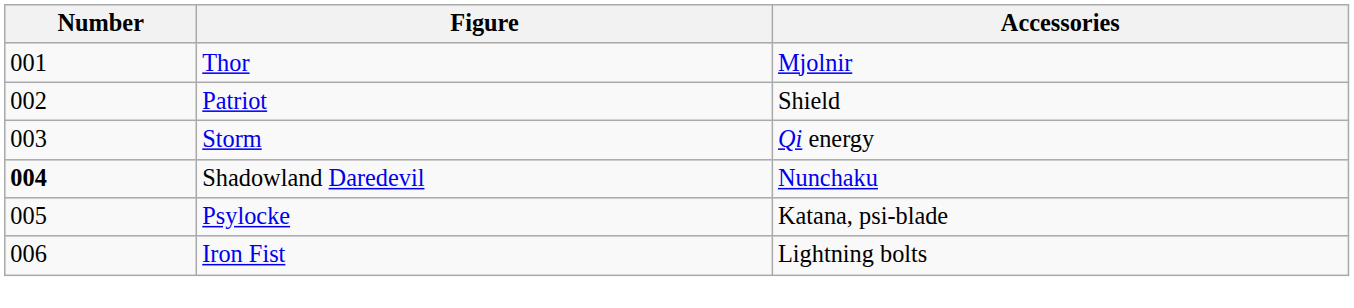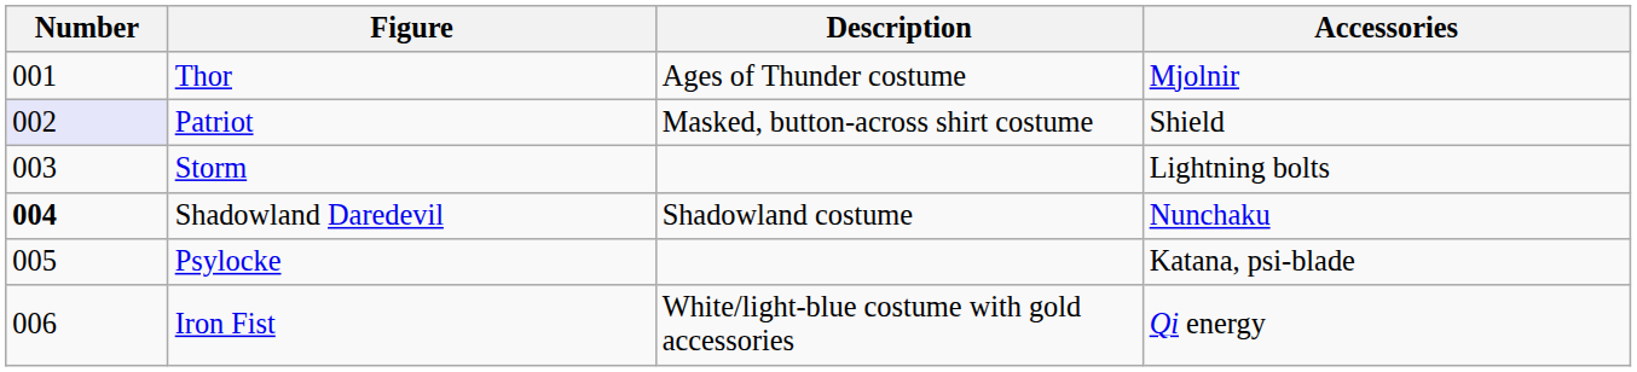+ column: Description | Ages of Thunder costume | Masked, button-across shirt costume | Shadowland costume | White/light-blue costume with gold accessories
Patriot | Number: no background -> lavender background
Storm | Accessories: Qi energy -> Lightning bolts
Iron Fist | Accessories: Lightning bolts -> Qi energy
